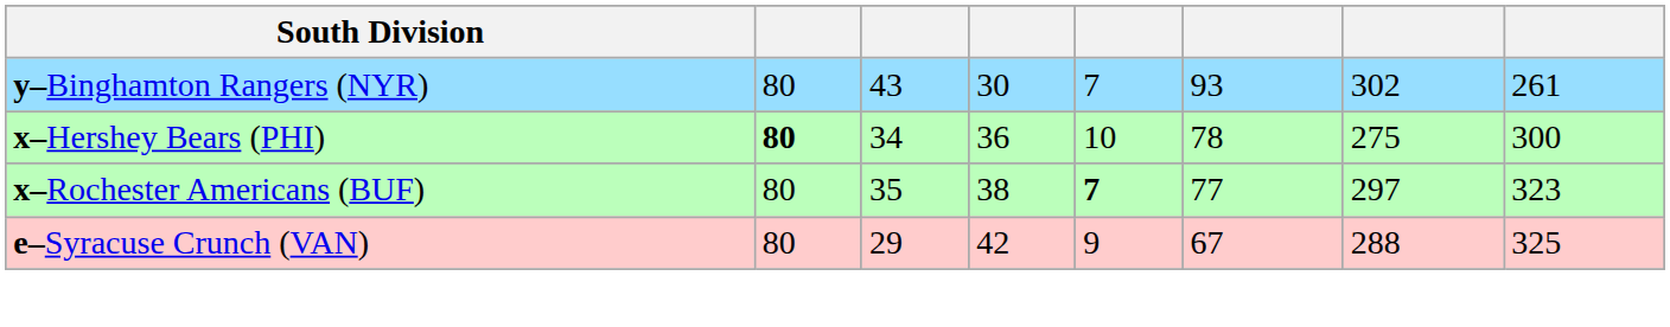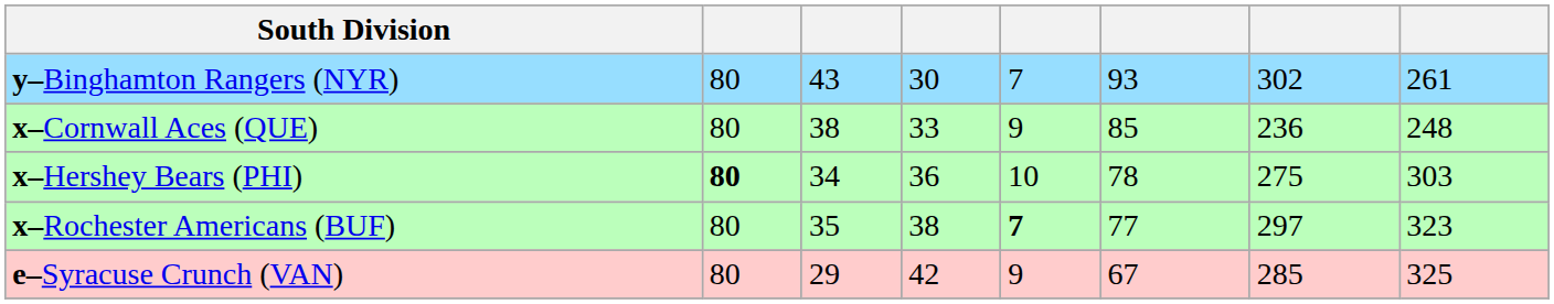+ row: x–Cornwall Aces (QUE) | 80 | 38 | 33 | 9 | 85 | 236 | 248
x–Hershey Bears (PHI) | column 8: 300 -> 303
e–Syracuse Crunch (VAN) | column 7: 288 -> 285
